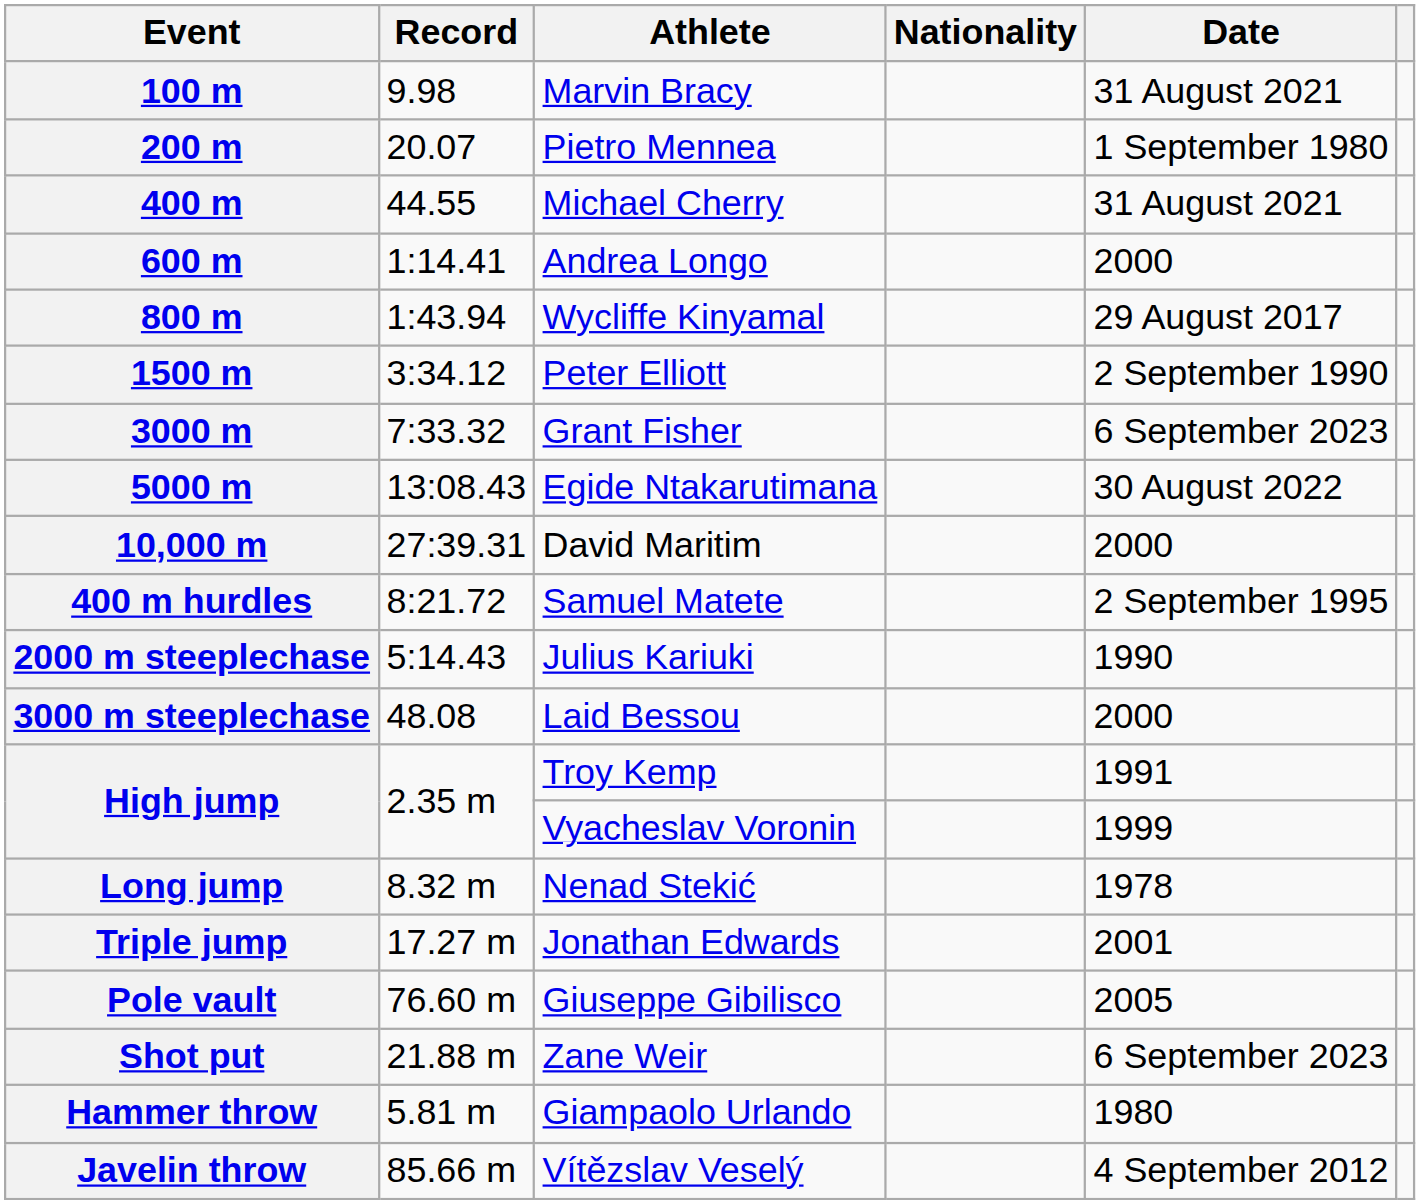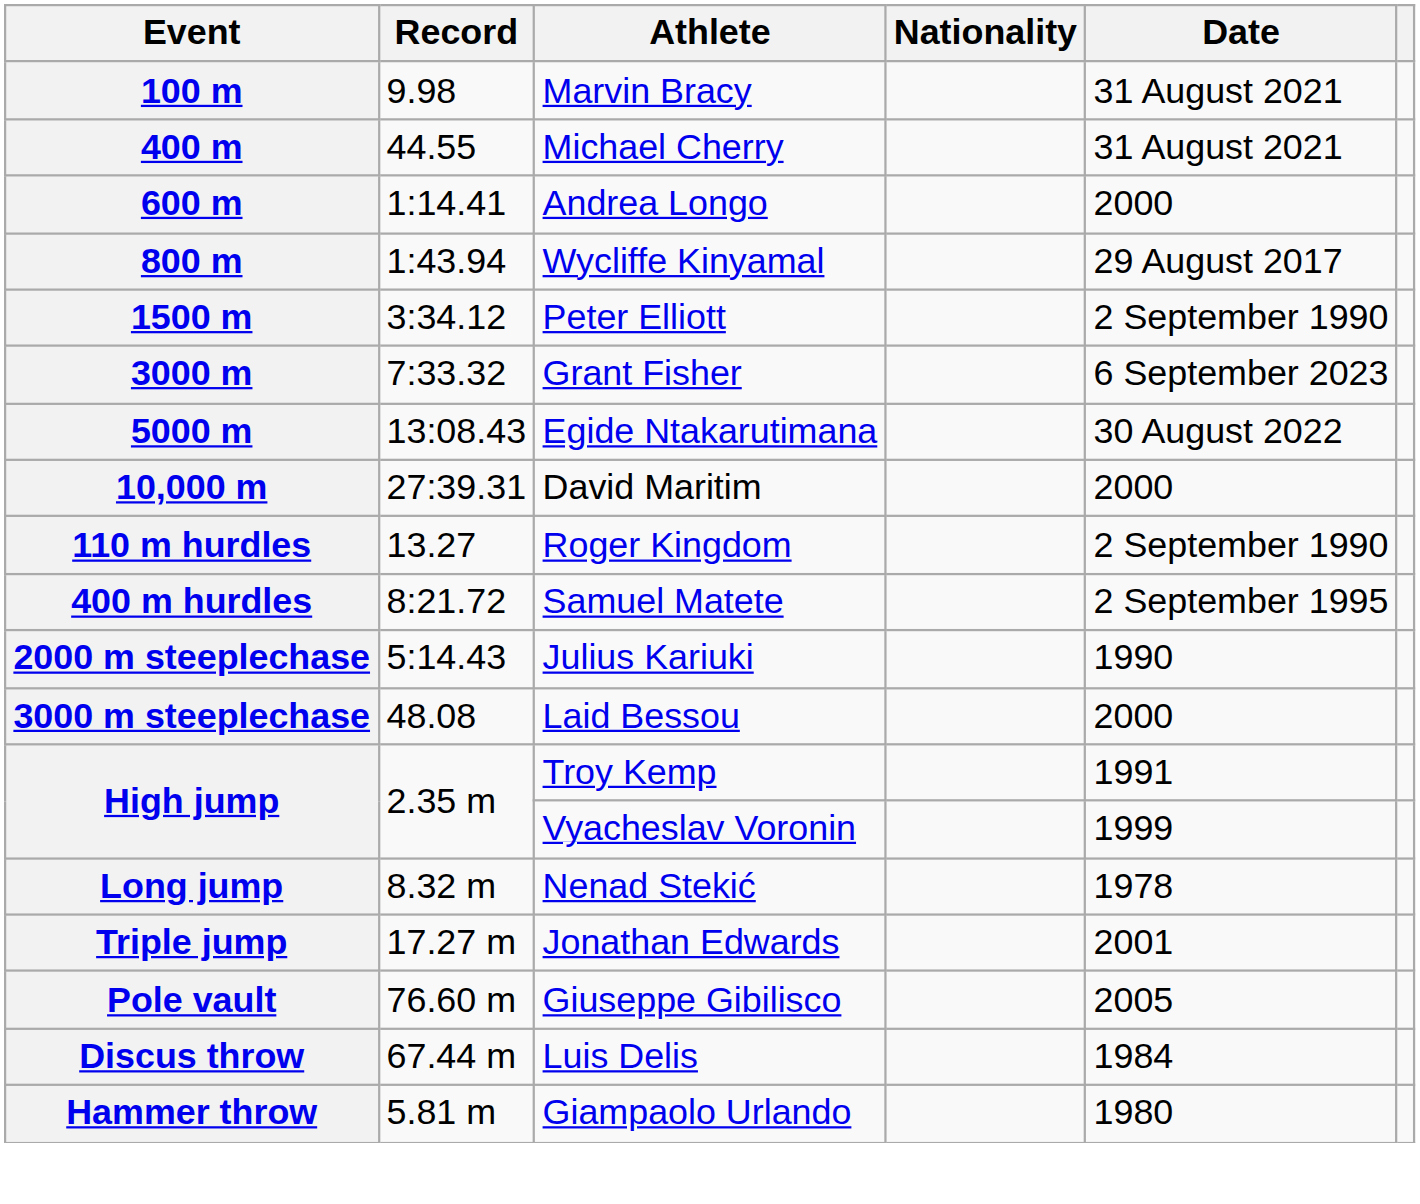- row: 200 m | 20.07 | Pietro Mennea | 1 September 1980
+ row: 110 m hurdles | 13.27 | Roger Kingdom | 2 September 1990
- row: Shot put | 21.88 m | Zane Weir | 6 September 2023
+ row: Discus throw | 67.44 m | Luis Delis | 1984
- row: Javelin throw | 85.66 m | Vítězslav Veselý | 4 September 2012
